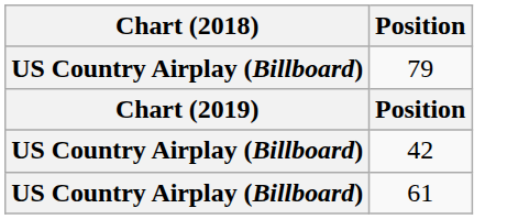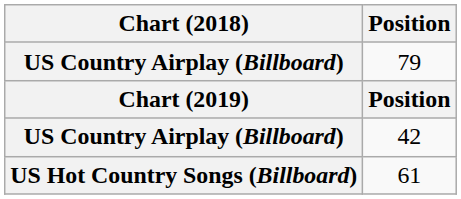61 | Chart (2018): US Country Airplay (Billboard) -> US Hot Country Songs (Billboard)
